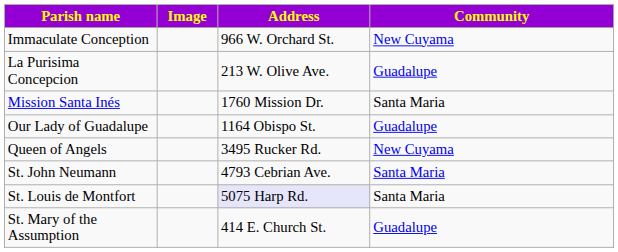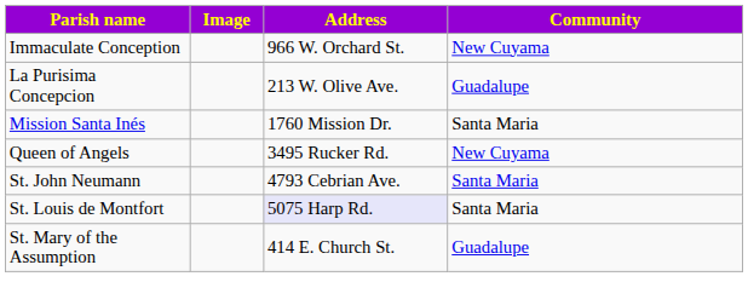- row: Our Lady of Guadalupe | 1164 Obispo St. | Guadalupe
